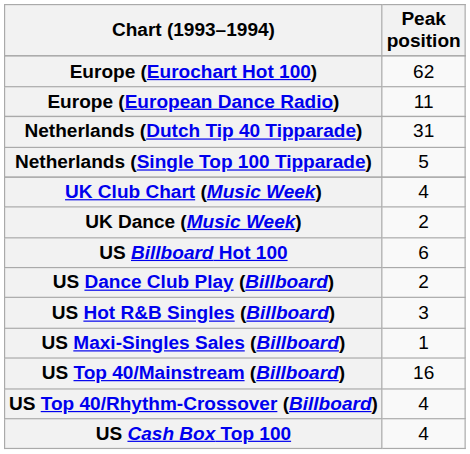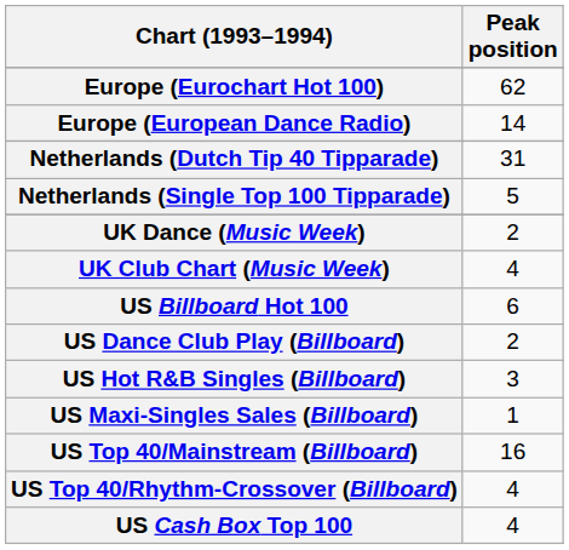Europe (European Dance Radio) | Peak position: 11 -> 14
rows swapped: UK Dance (Music Week) <-> UK Club Chart (Music Week)
